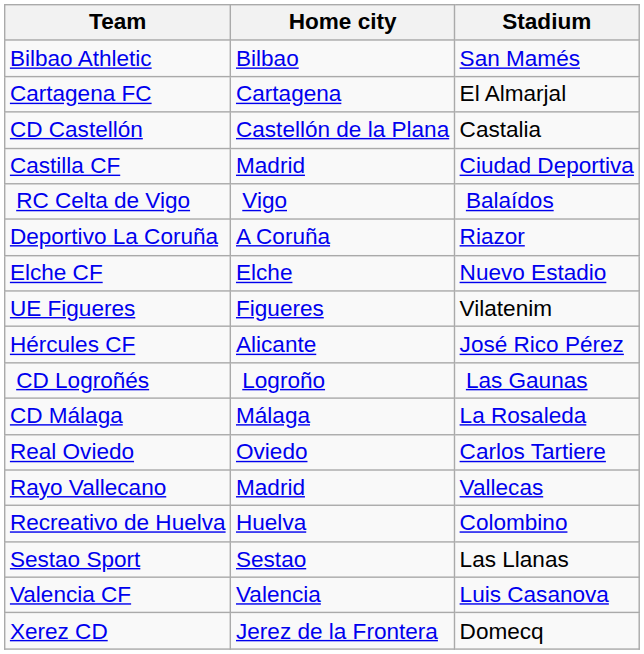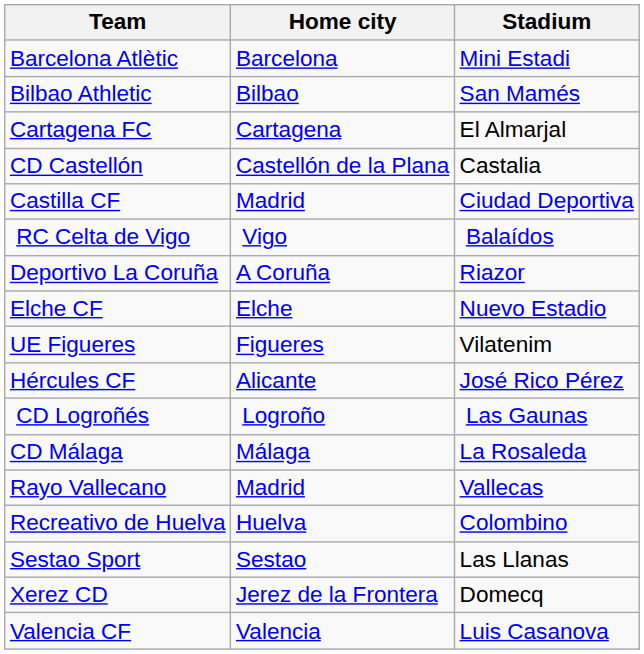+ row: Barcelona Atlètic | Barcelona | Mini Estadi
- row: Real Oviedo | Oviedo | Carlos Tartiere
rows swapped: Valencia CF <-> Xerez CD
